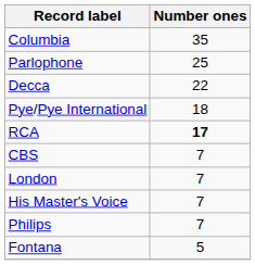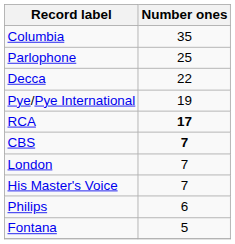Pye/Pye International | Number ones: 18 -> 19
CBS | Number ones: normal -> bold
Philips | Number ones: 7 -> 6
